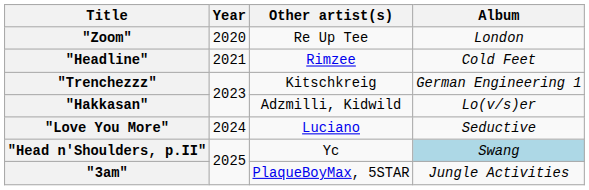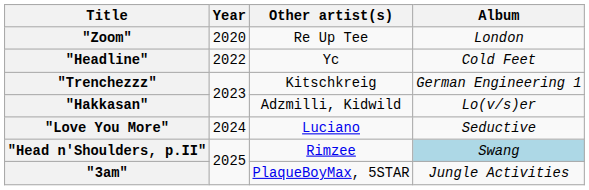"Headline" | Year: 2021 -> 2022
"Headline" | Other artist(s): Rimzee -> Yc
"Head n'Shoulders, p.II" | Other artist(s): Yc -> Rimzee
